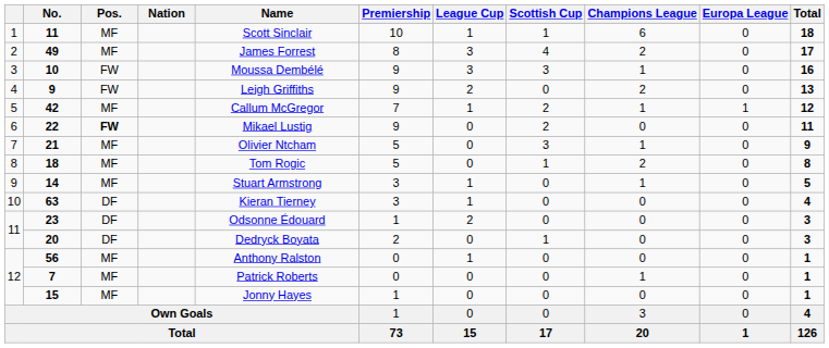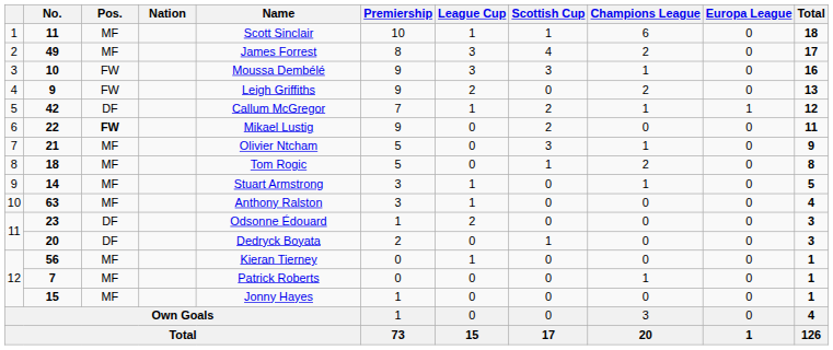42 | Pos.: MF -> DF
63 | Pos.: DF -> MF
63 | Name: Kieran Tierney -> Anthony Ralston
56 | Name: Anthony Ralston -> Kieran Tierney
